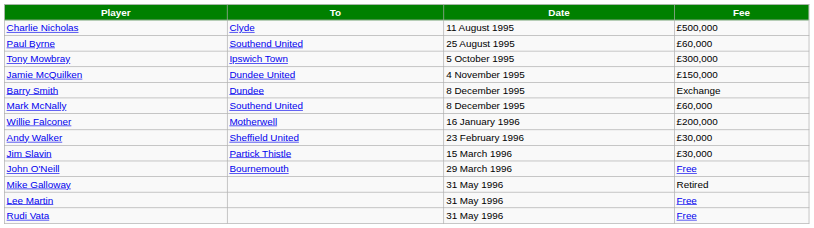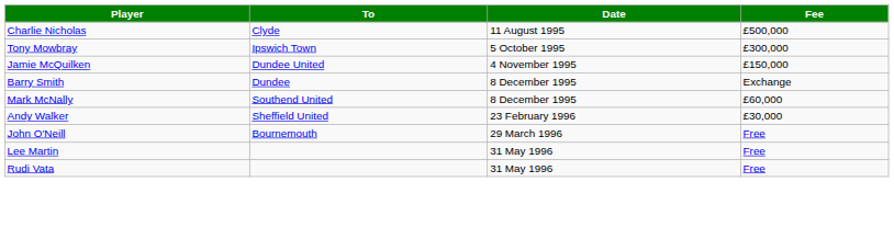- row: Paul Byrne | Southend United | 25 August 1995 | £60,000
- row: Willie Falconer | Motherwell | 16 January 1996 | £200,000
- row: Jim Slavin | Partick Thistle | 15 March 1996 | £30,000
- row: Mike Galloway | 31 May 1996 | Retired
